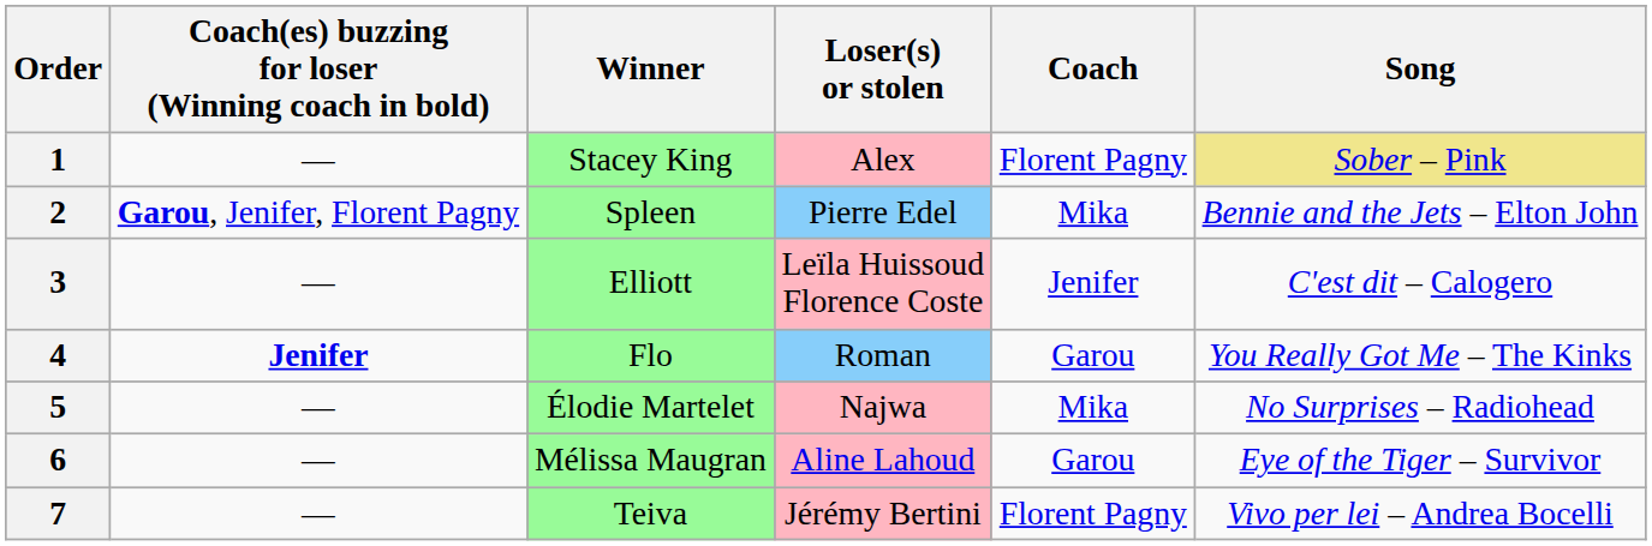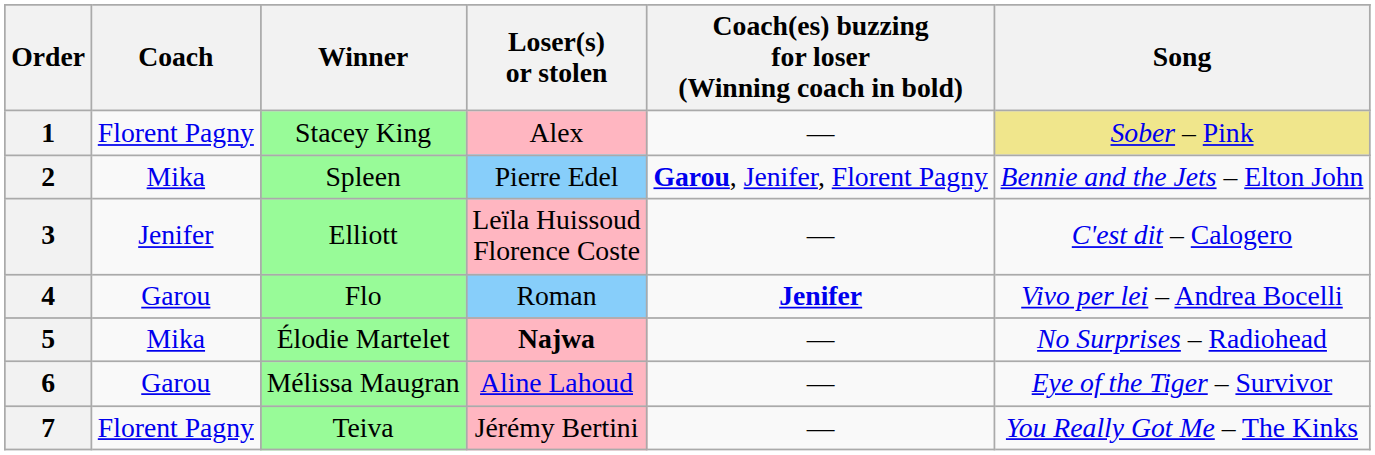columns swapped: Coach <-> Coach(es) buzzing for loser (Winning coach in bold)
4 | Song: You Really Got Me – The Kinks -> Vivo per lei – Andrea Bocelli
5 | Loser(s) or stolen: normal -> bold
7 | Song: Vivo per lei – Andrea Bocelli -> You Really Got Me – The Kinks
